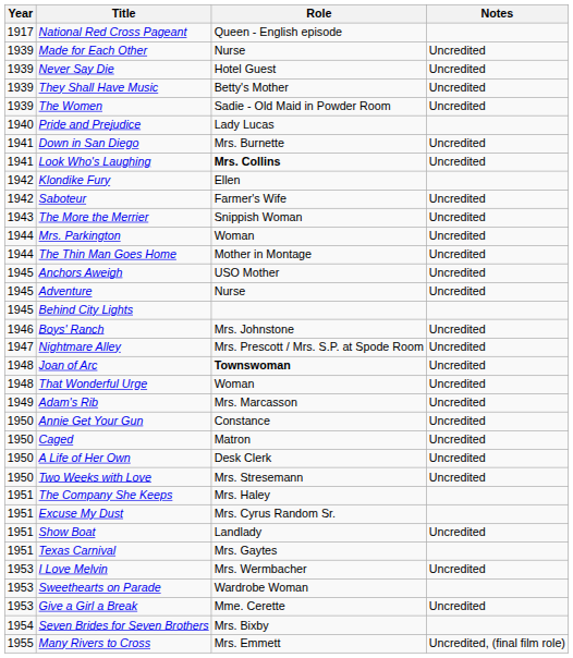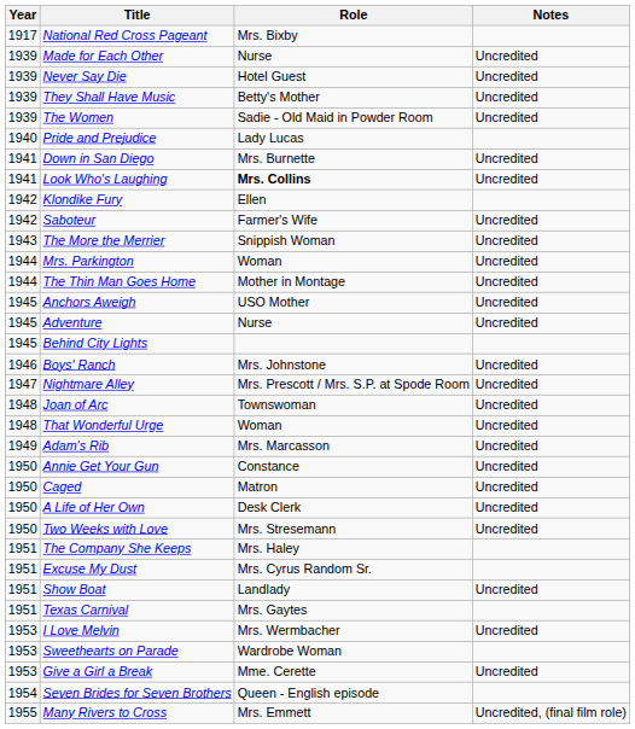National Red Cross Pageant | Role: Queen - English episode -> Mrs. Bixby
Joan of Arc | Role: bold -> normal
Seven Brides for Seven Brothers | Role: Mrs. Bixby -> Queen - English episode
